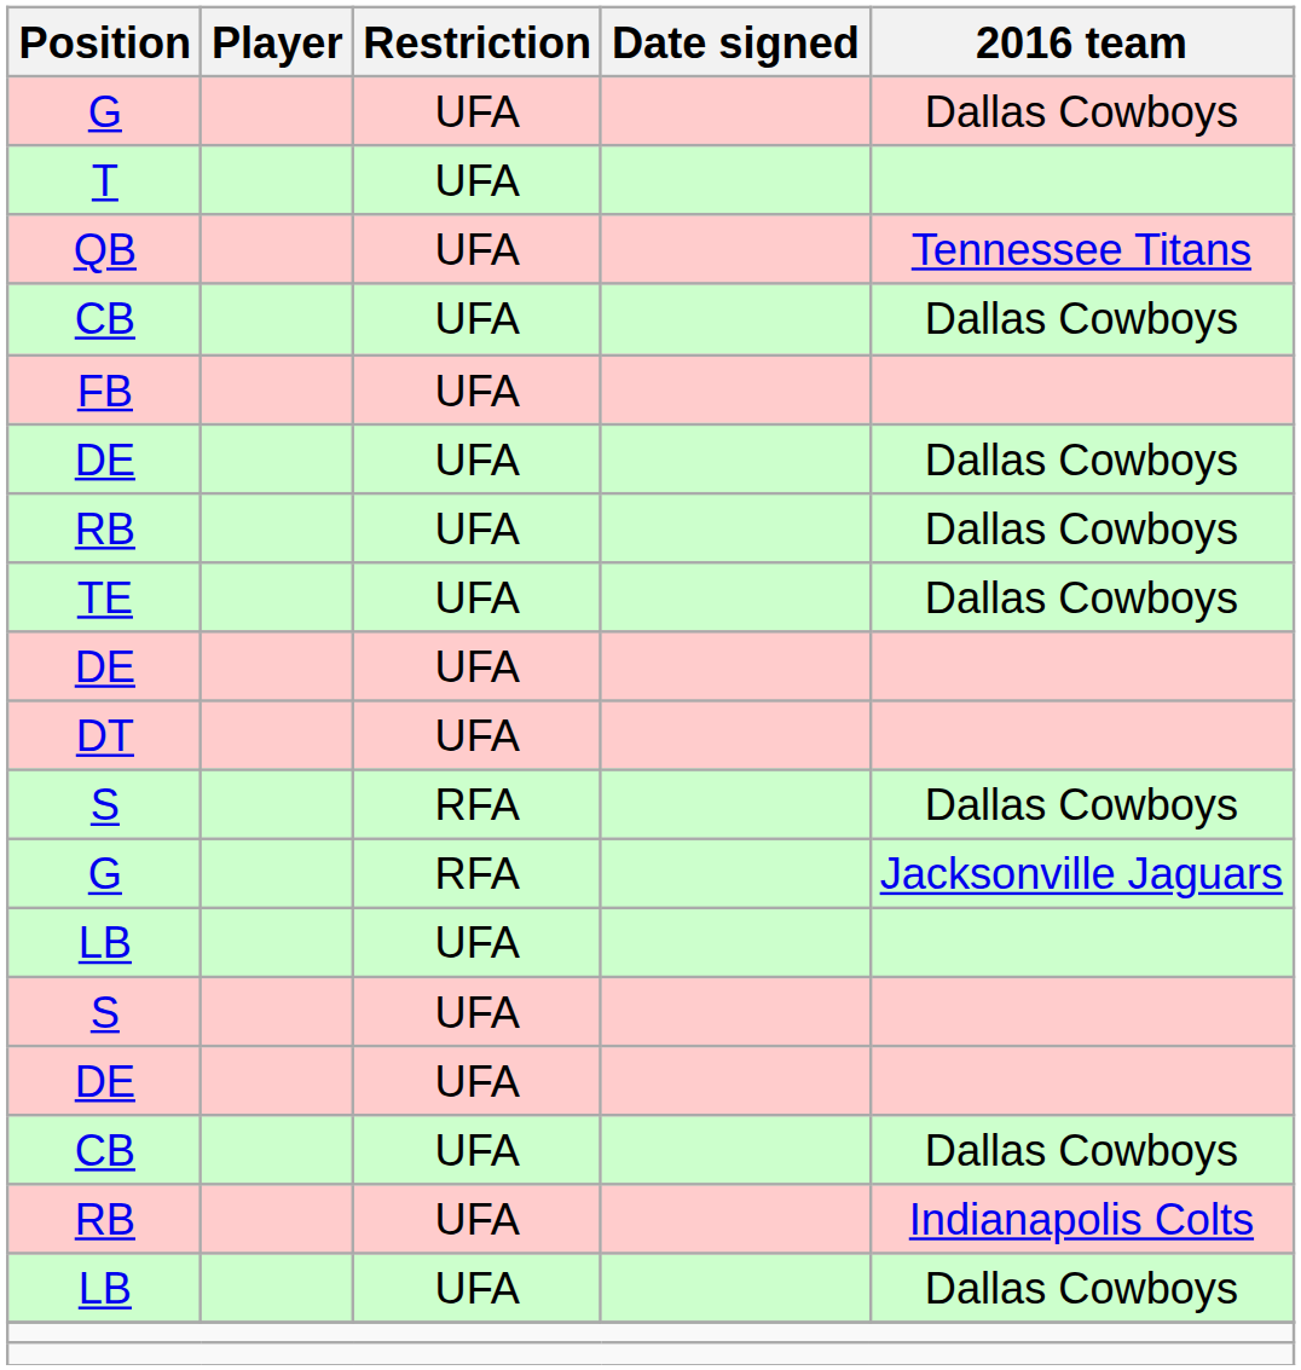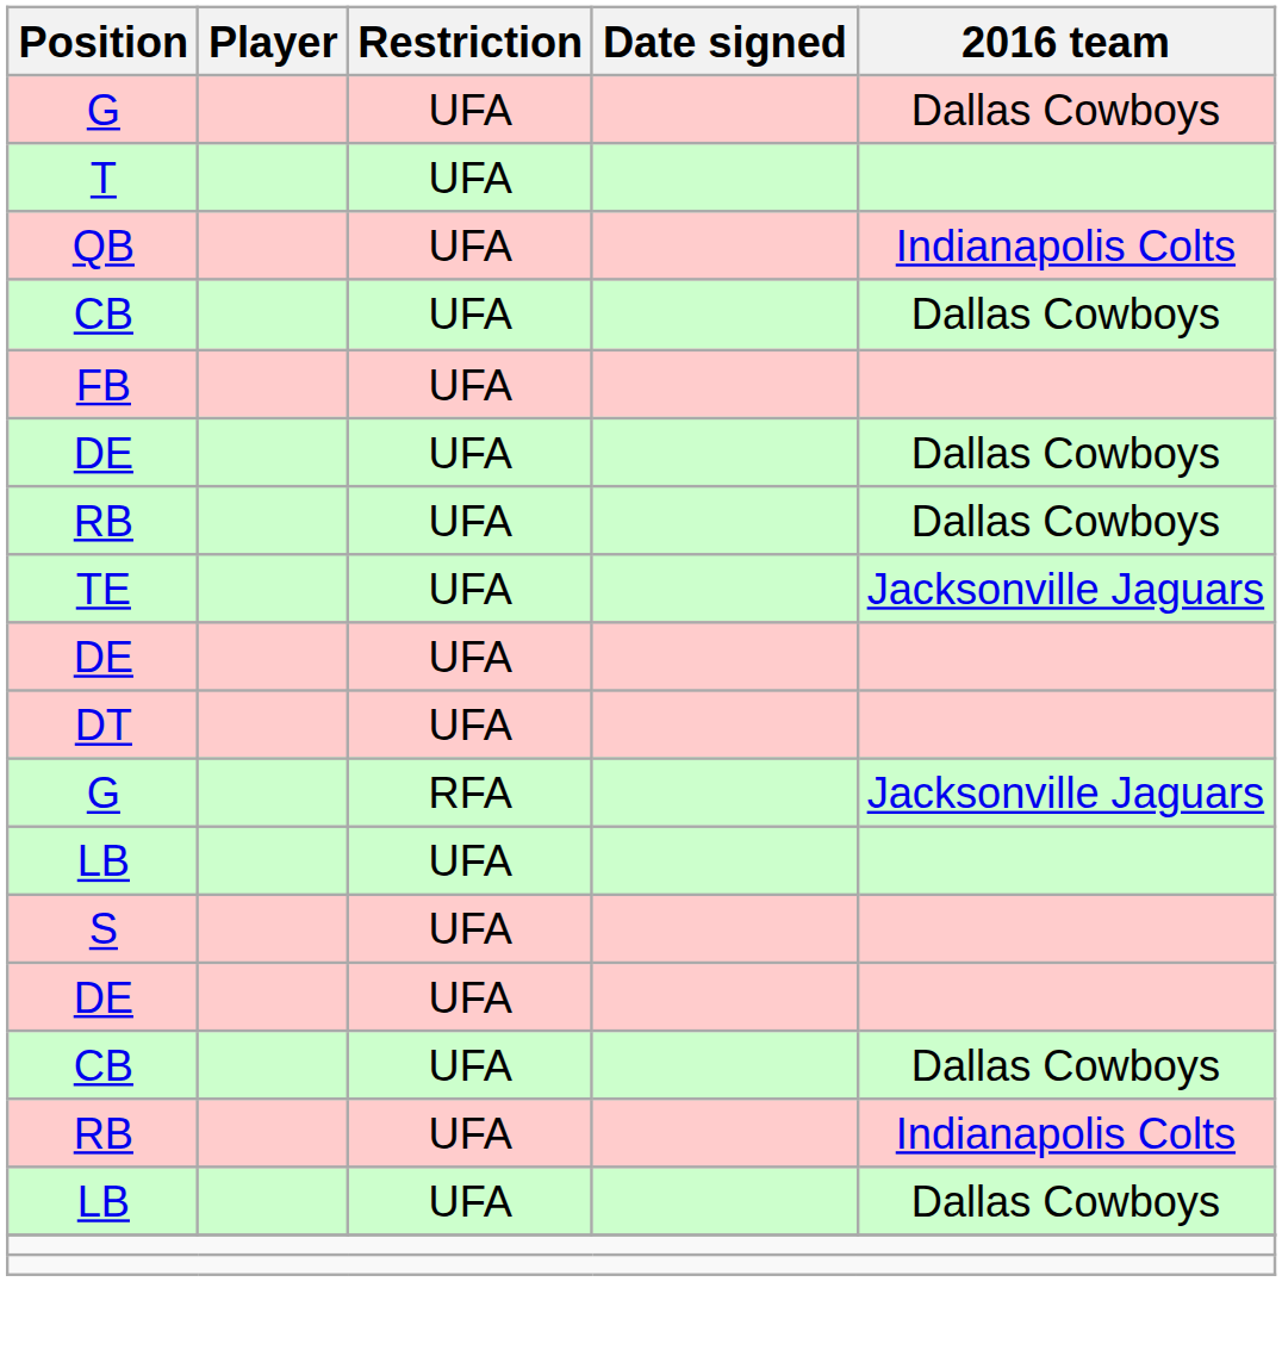QB | 2016 team: Tennessee Titans -> Indianapolis Colts
TE | 2016 team: Dallas Cowboys -> Jacksonville Jaguars
- row: S | RFA | Dallas Cowboys
